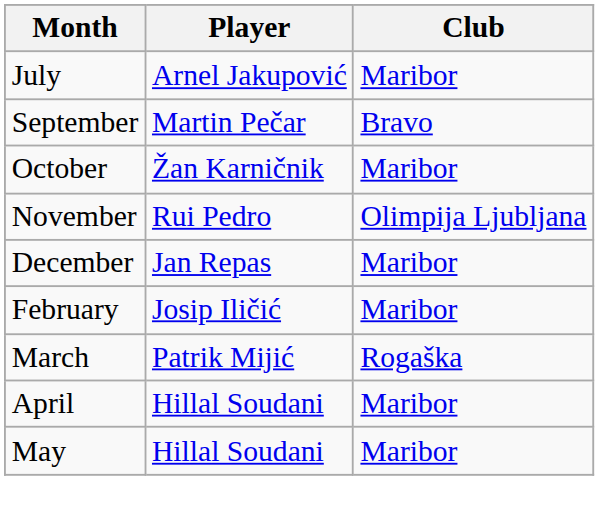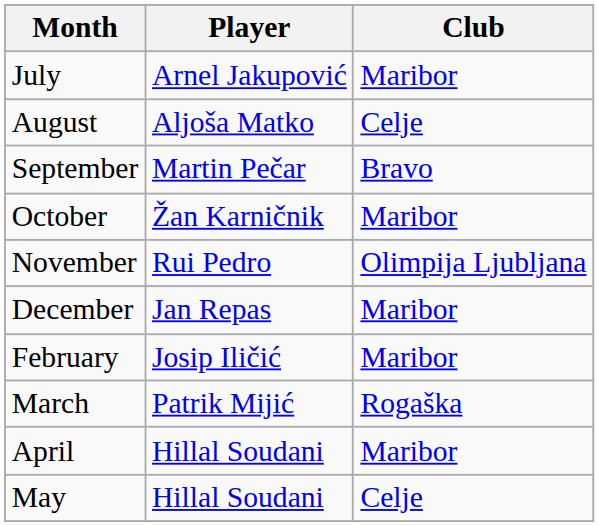+ row: August | Aljoša Matko | Celje
May | Club: Maribor -> Celje
